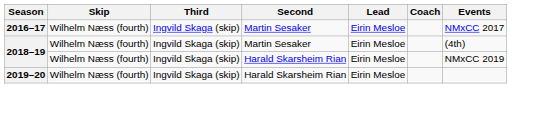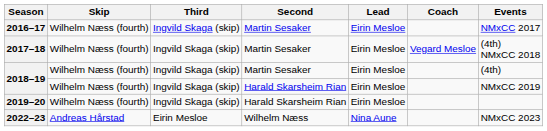+ row: 2017–18 | Wilhelm Næss (fourth) | Ingvild Skaga (skip) | Martin Sesaker | Eirin Mesloe | Vegard Mesloe | (4th) NMxCC 2018
+ row: 2022–23 | Andreas Hårstad | Eirin Mesloe | Wilhelm Næss | Nina Aune | NMxCC 2023
